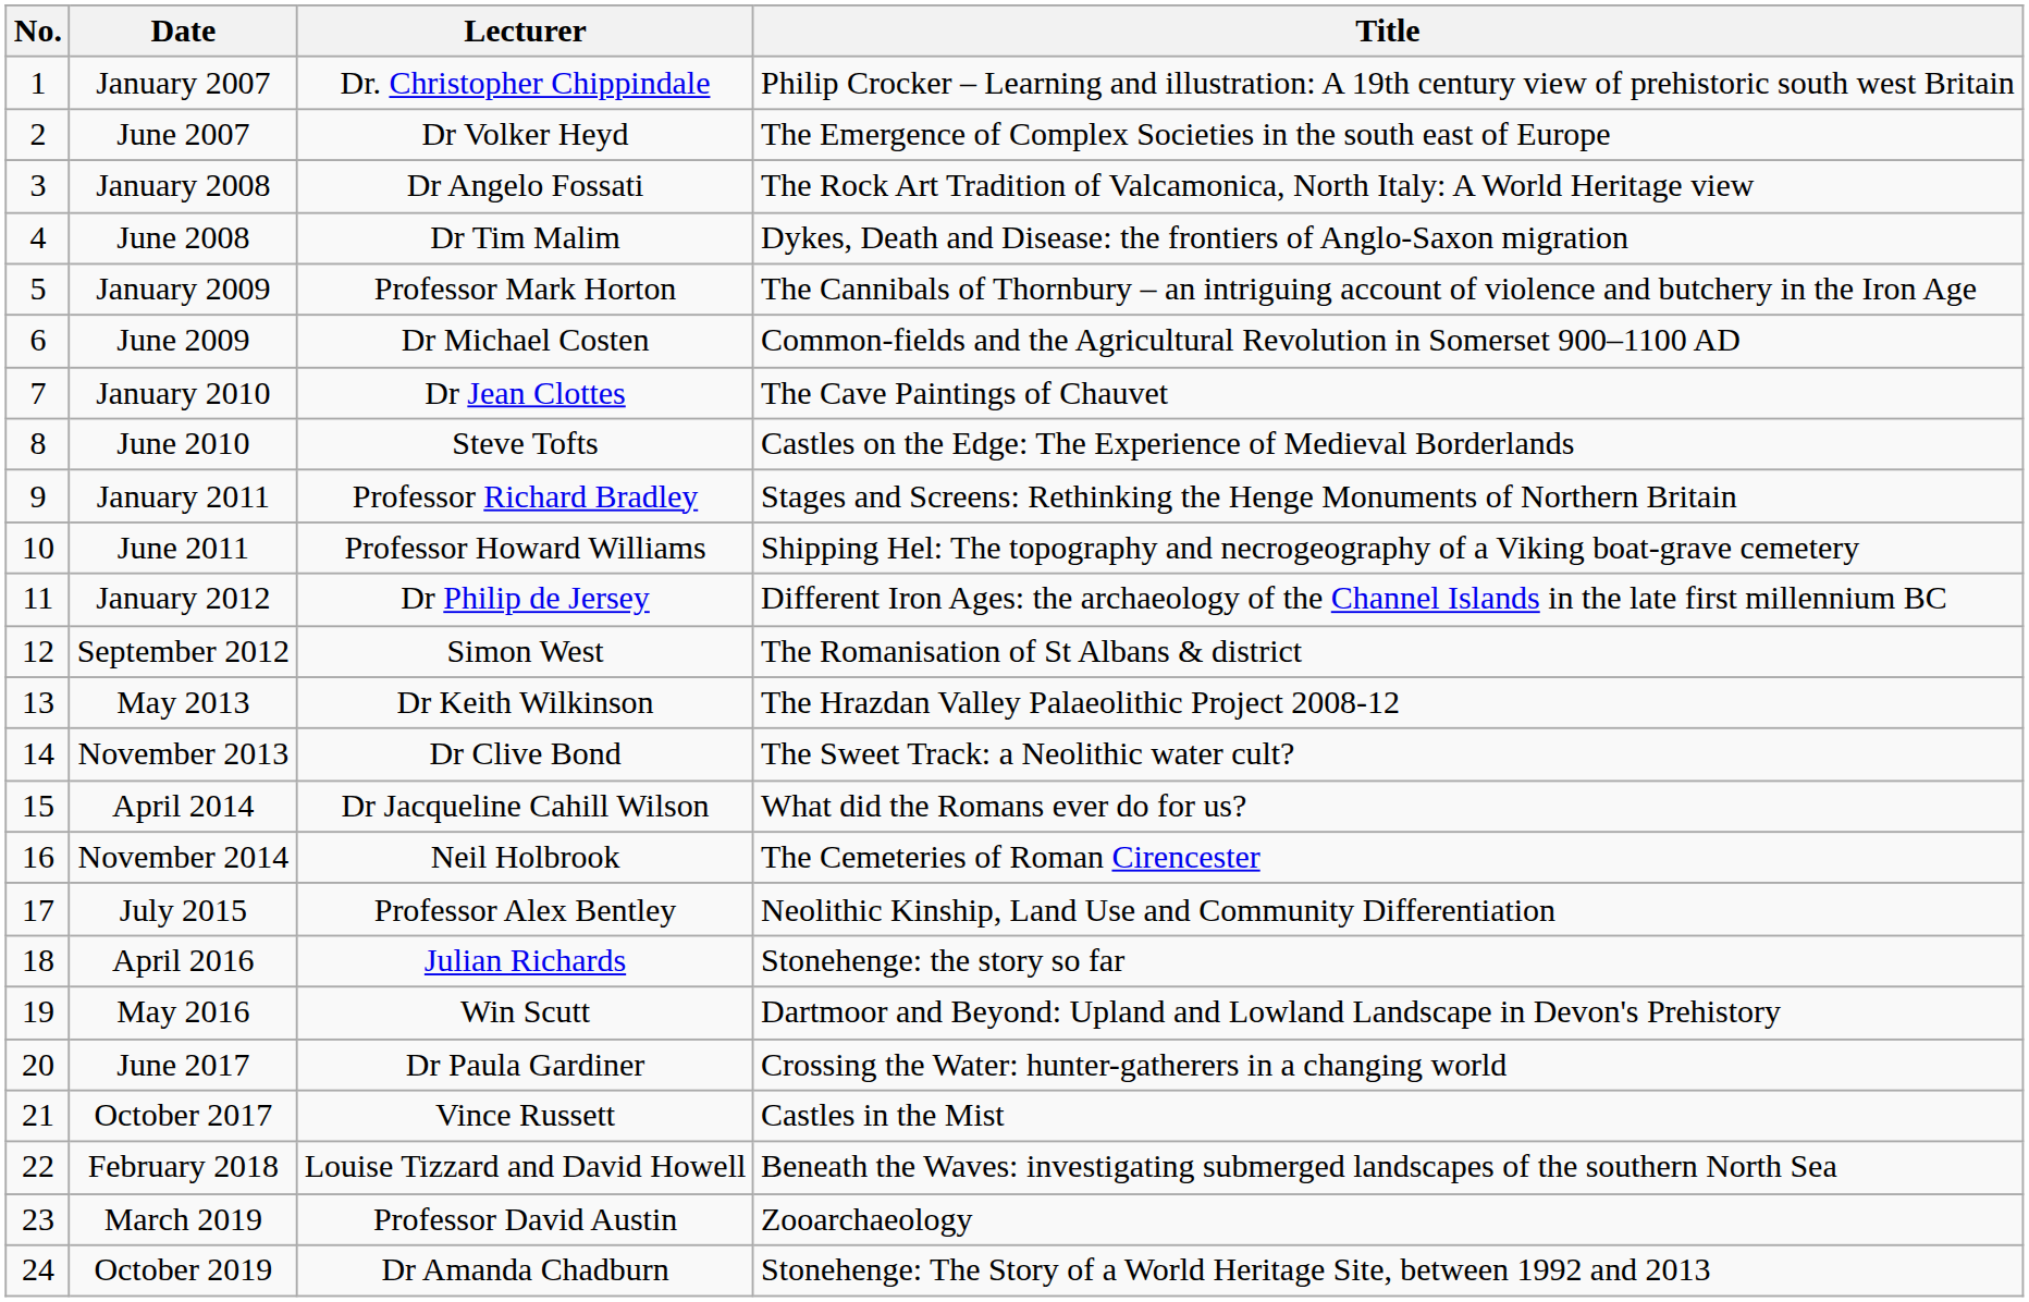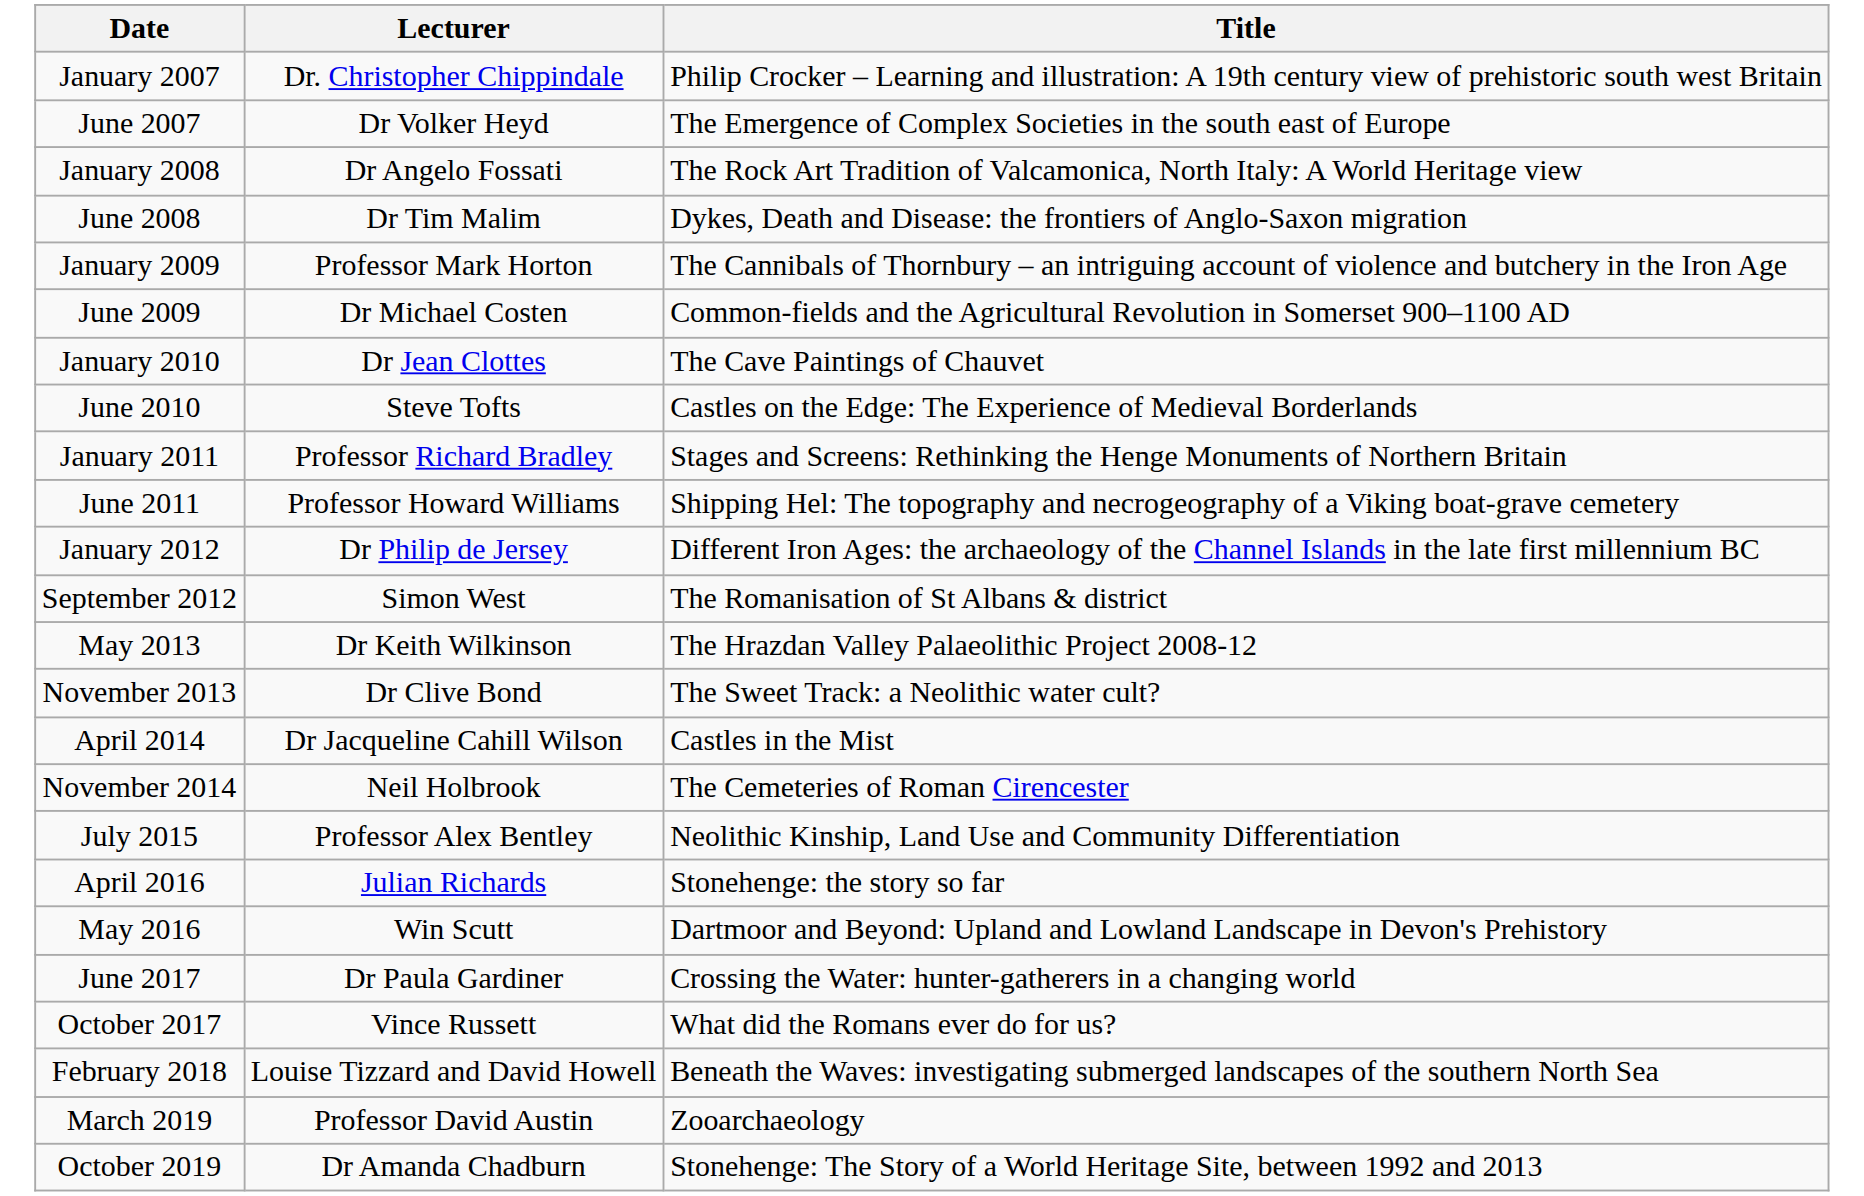- column: No. | 1 | 2 | 3 | 4 | 5 | 6 | 7 | 8 | 9 | 10 | 11 | 12 | 13 | 14 | 15 | 16 | 17 | 18 | 19 | 20 | 21 | 22 | 23 | 24
April 2014 | Title: What did the Romans ever do for us? -> Castles in the Mist
October 2017 | Title: Castles in the Mist -> What did the Romans ever do for us?
